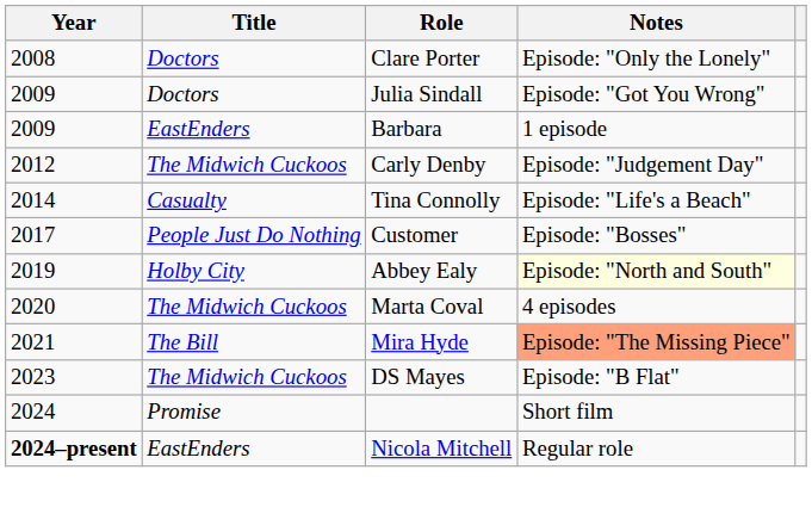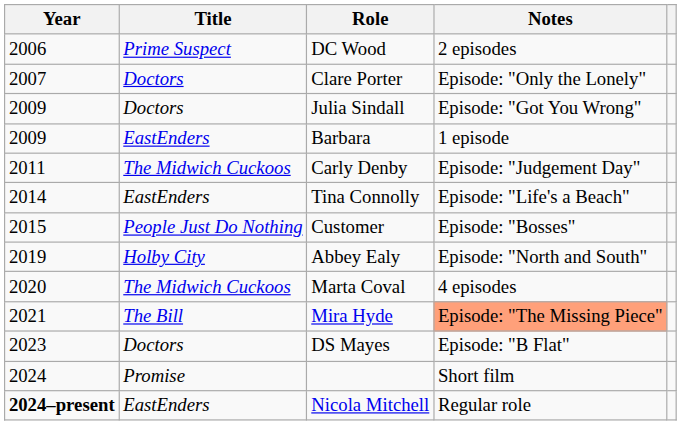+ row: 2006 | Prime Suspect | DC Wood | 2 episodes
Clare Porter | Year: 2008 -> 2007
Carly Denby | Year: 2012 -> 2011
Tina Connolly | Title: Casualty -> EastEnders
Customer | Year: 2017 -> 2015
Abbey Ealy | Notes: lightyellow background -> no background
DS Mayes | Title: The Midwich Cuckoos -> Doctors
